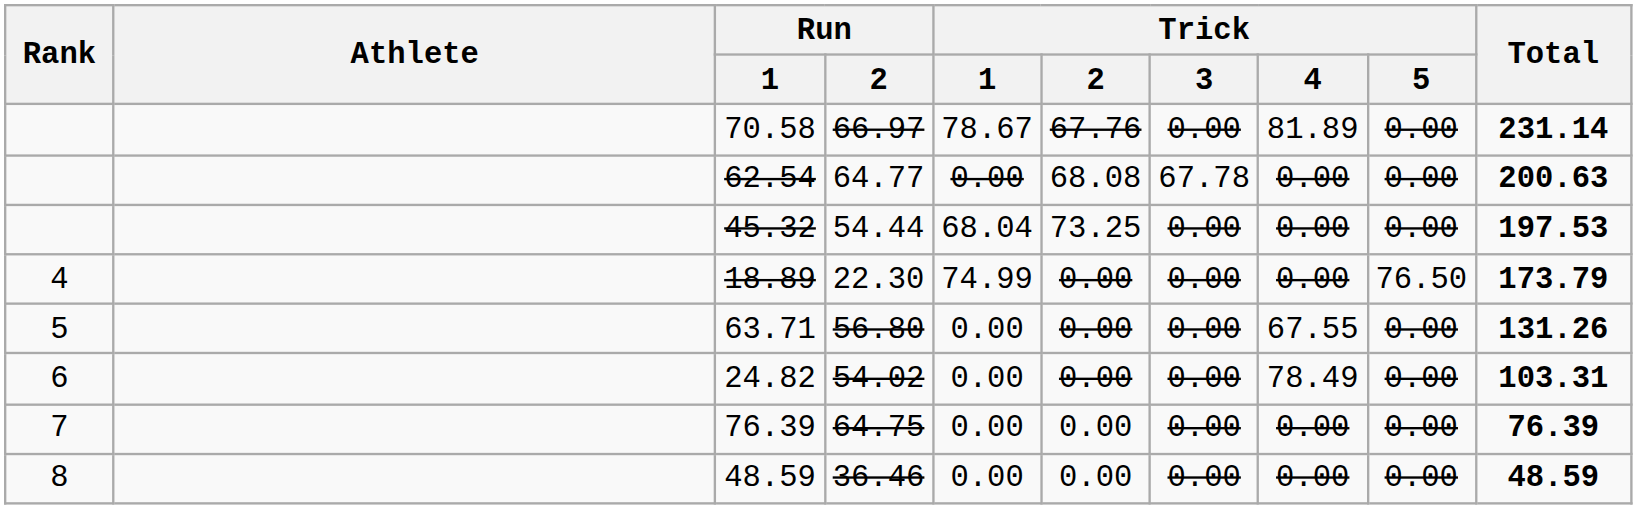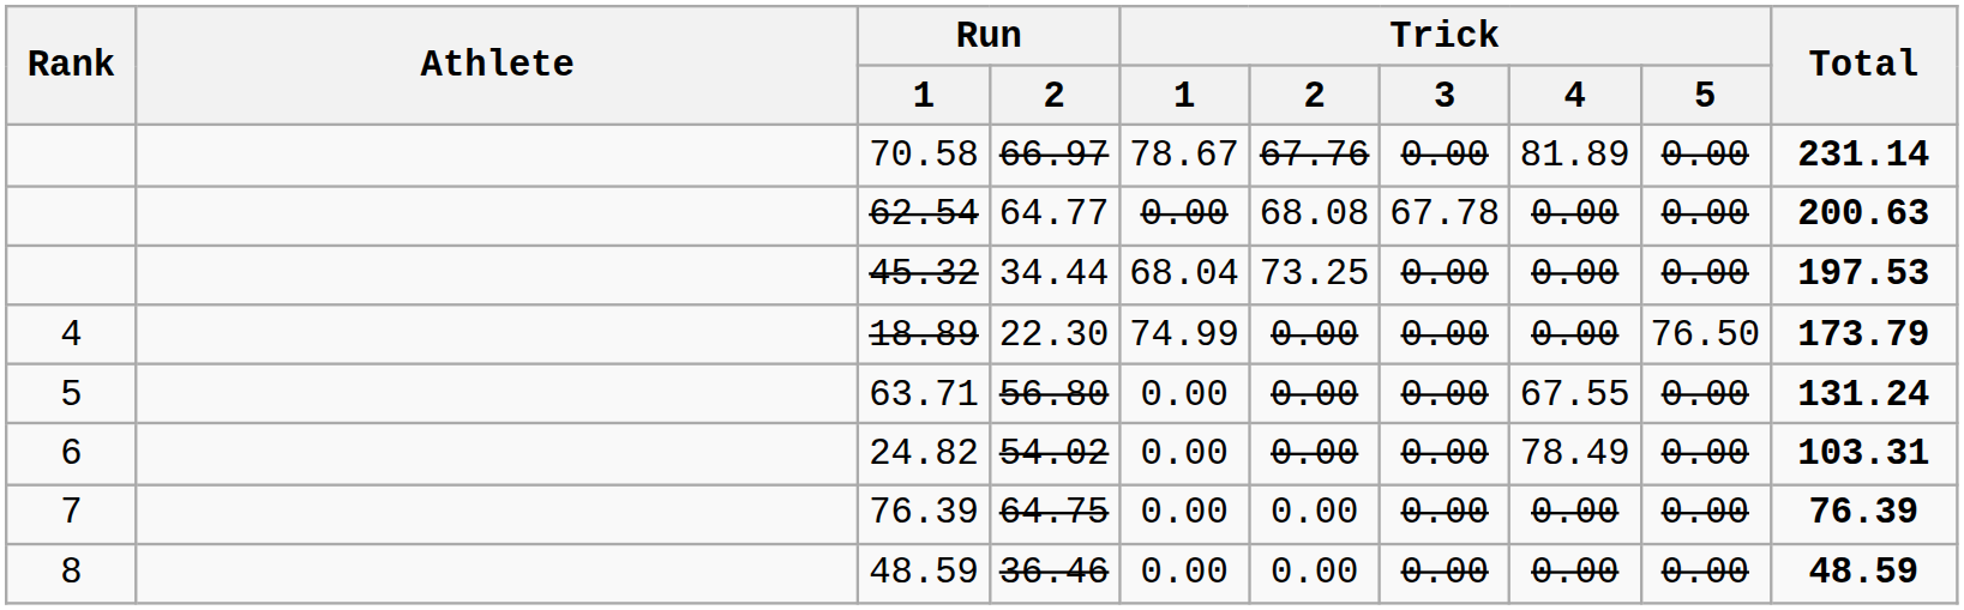45.32 | Run / 2: 54.44 -> 34.44
63.71 | Total: 131.26 -> 131.24
